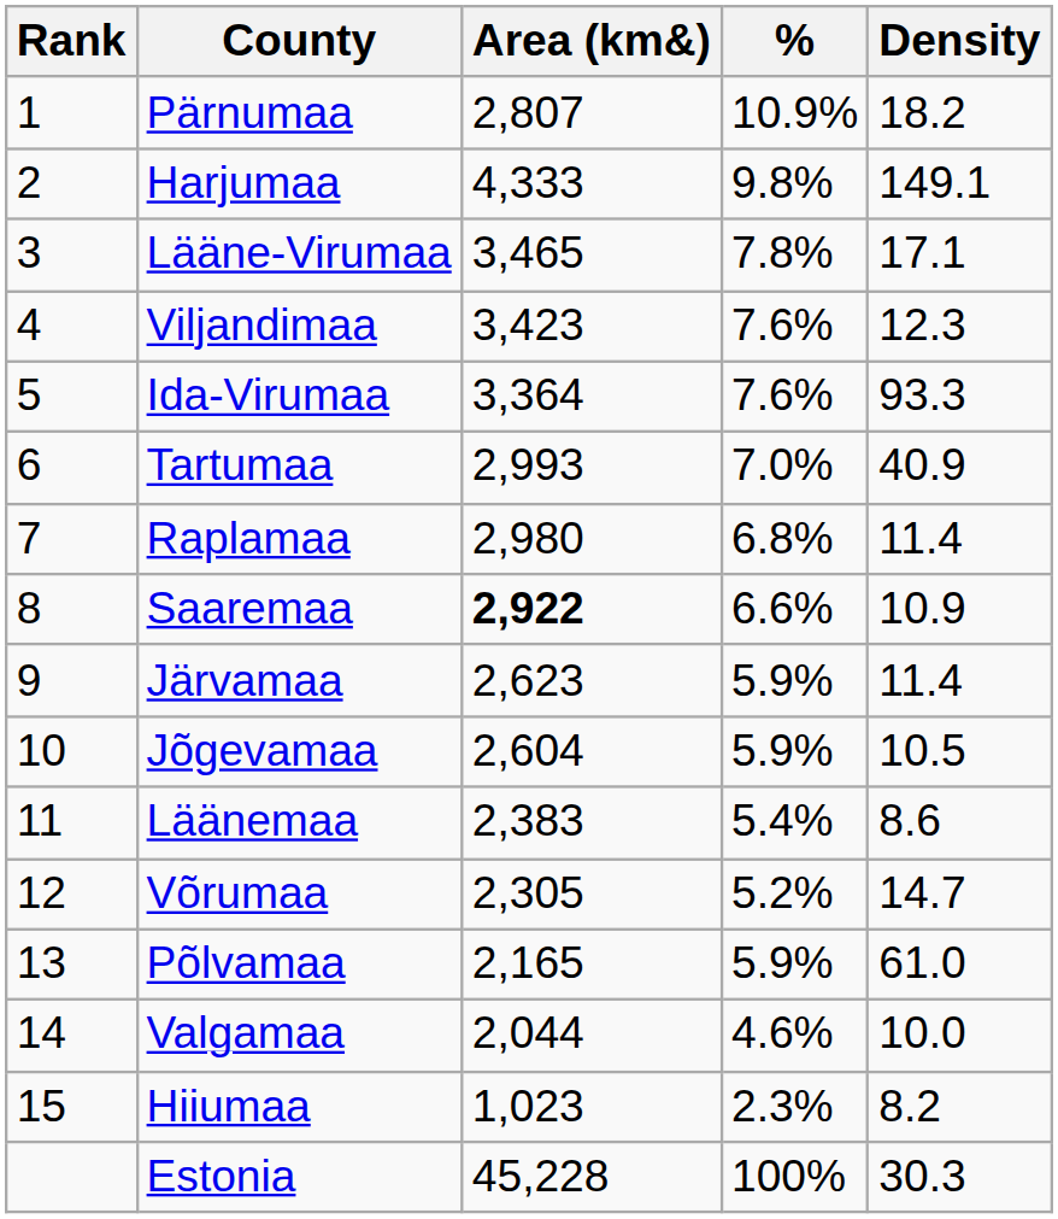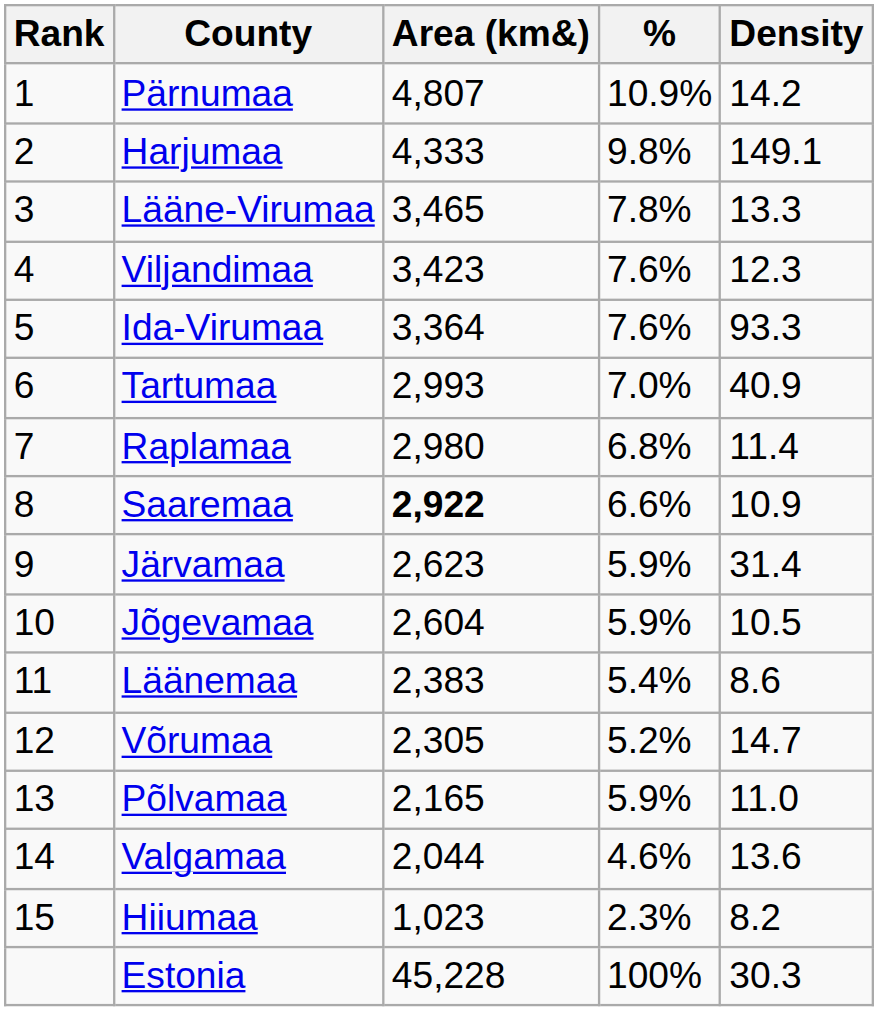Pärnumaa | Area (km&): 2,807 -> 4,807
Pärnumaa | Density: 18.2 -> 14.2
Lääne-Virumaa | Density: 17.1 -> 13.3
Järvamaa | Density: 11.4 -> 31.4
Põlvamaa | Density: 61.0 -> 11.0
Valgamaa | Density: 10.0 -> 13.6
